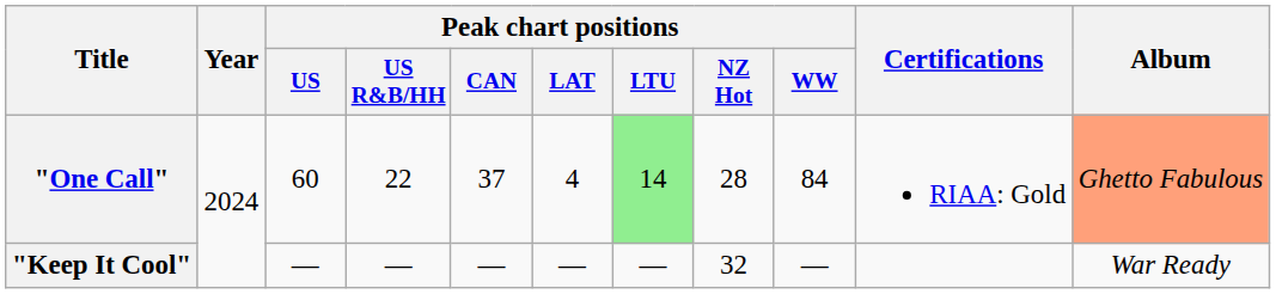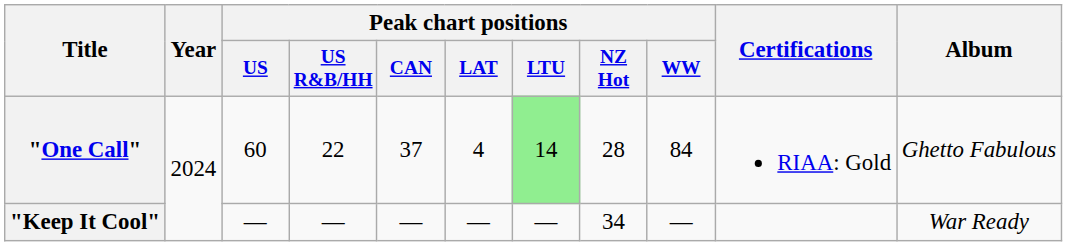"One Call" | Album: lightsalmon background -> no background
"Keep It Cool" | Peak chart positions / NZ Hot: 32 -> 34
